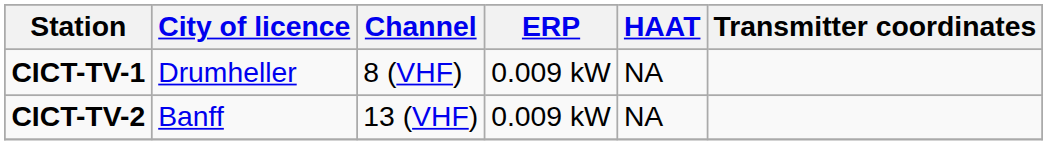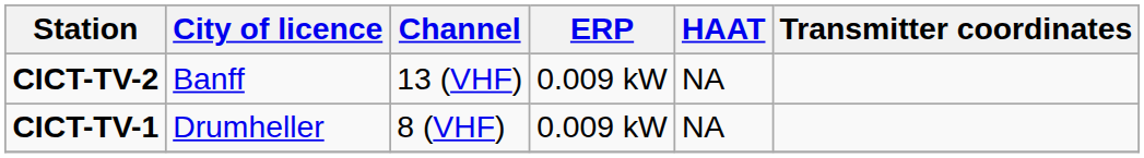rows swapped: CICT-TV-1 <-> CICT-TV-2
